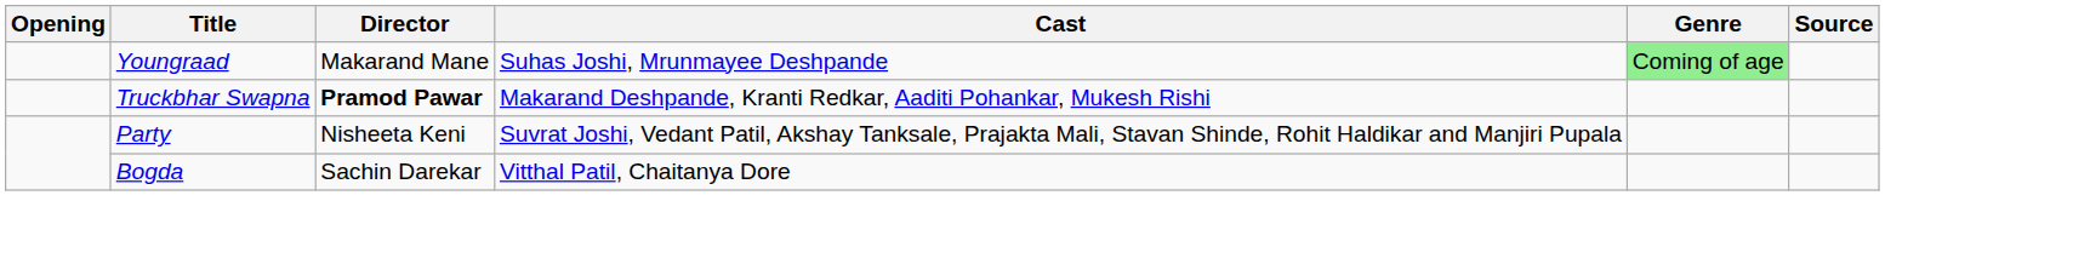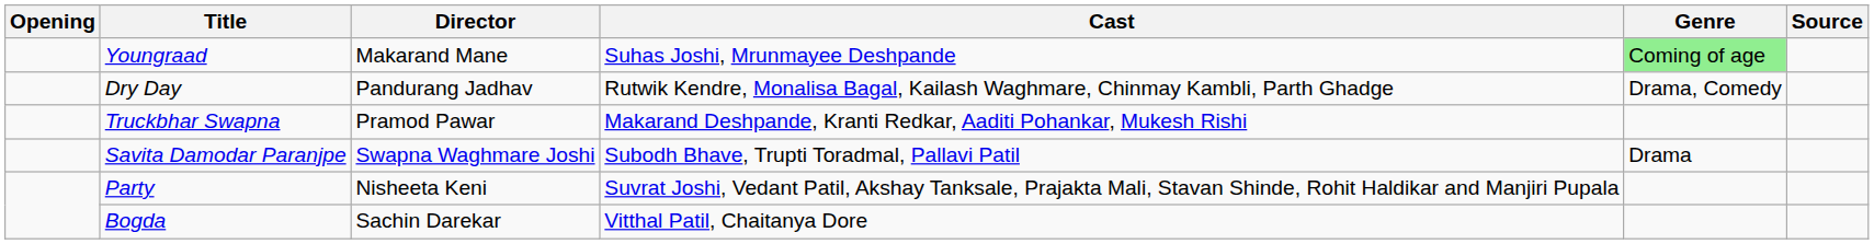+ row: Dry Day | Pandurang Jadhav | Rutwik Kendre, Monalisa Bagal, Kailash Waghmare, Chinmay Kambli, Parth Ghadge | Drama, Comedy
Truckbhar Swapna | Director: bold -> normal
+ row: Savita Damodar Paranjpe | Swapna Waghmare Joshi | Subodh Bhave, Trupti Toradmal, Pallavi Patil | Drama
